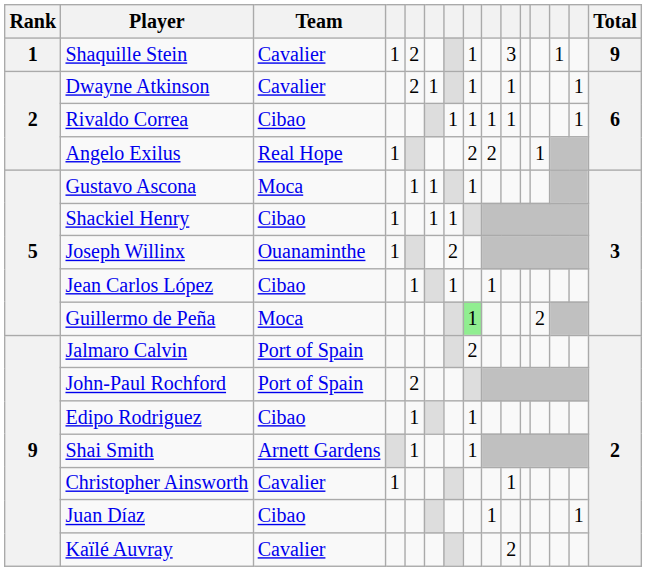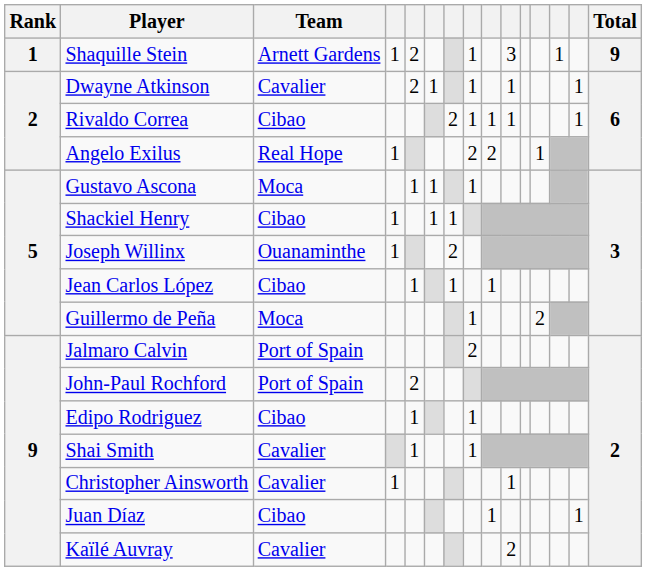Shaquille Stein | Team: Cavalier -> Arnett Gardens
Rivaldo Correa | column 7: 1 -> 2
Guillermo de Peña | column 8: lightgreen background -> no background
Shai Smith | Team: Arnett Gardens -> Cavalier
